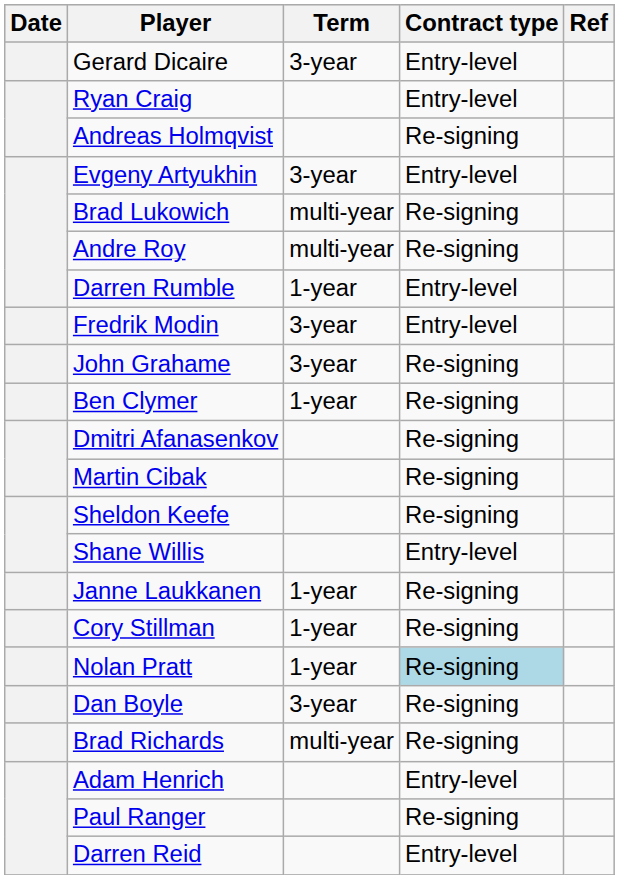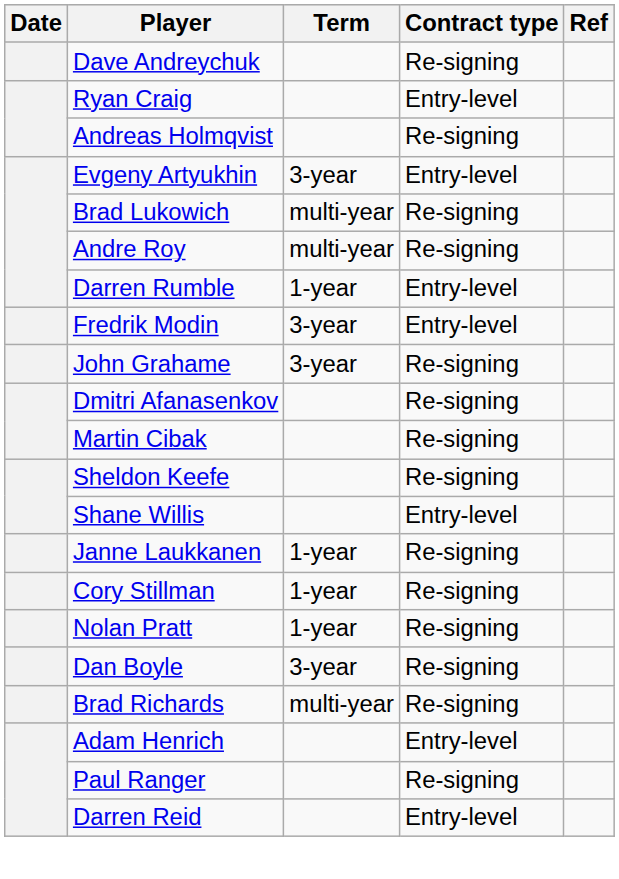+ row: Dave Andreychuk | Re-signing
- row: Gerard Dicaire | 3-year | Entry-level
- row: Ben Clymer | 1-year | Re-signing
Nolan Pratt | Contract type: lightblue background -> no background
